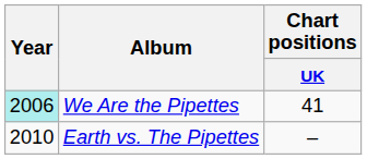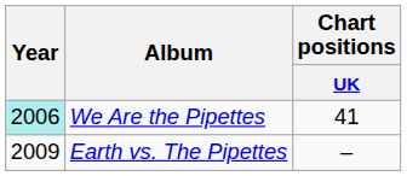Earth vs. The Pipettes | Year: 2010 -> 2009
